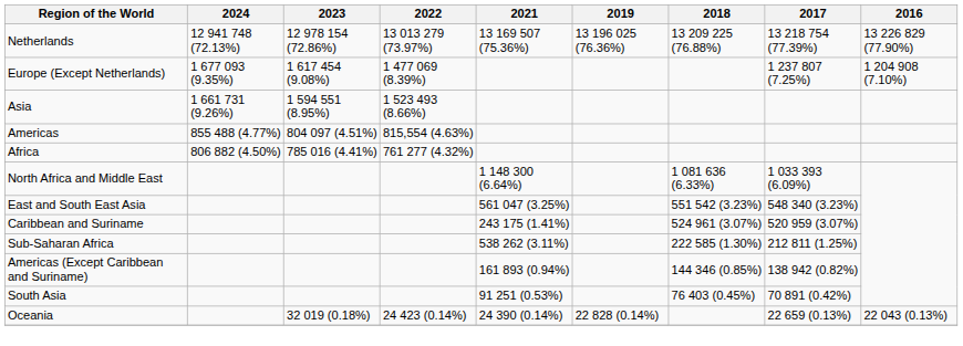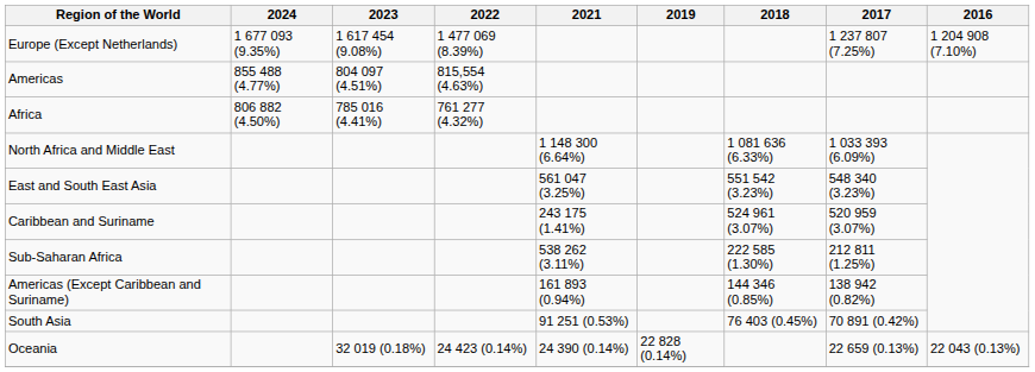- row: Netherlands | 12 941 748 (72.13%) | 12 978 154 (72.86%) | 13 013 279 (73.97%) | 13 169 507 (75.36%) | 13 196 025 (76.36%) | 13 209 225 (76.88%) | 13 218 754 (77.39%) | 13 226 829 (77.90%)
- row: Asia | 1 661 731 (9.26%) | 1 594 551 (8.95%) | 1 523 493 (8.66%)
